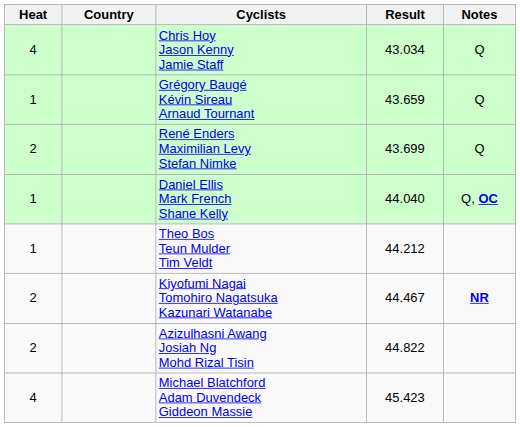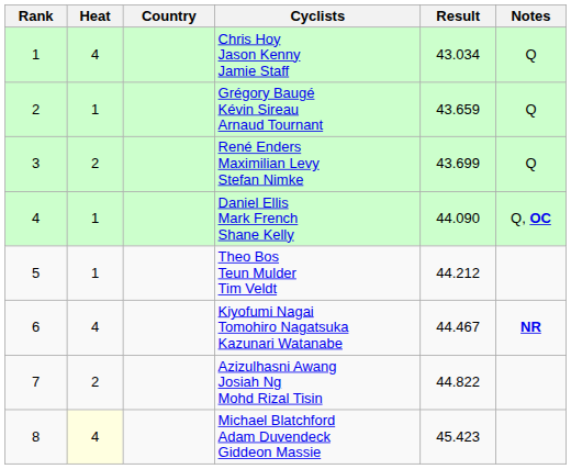+ column: Rank | 1 | 2 | 3 | 4 | 5 | 6 | 7 | 8
Daniel Ellis Mark French Shane Kelly | Result: 44.040 -> 44.090
Kiyofumi Nagai Tomohiro Nagatsuka Kazunari Watanabe | Heat: 2 -> 4
Michael Blatchford Adam Duvendeck Giddeon Massie | Heat: no background -> lightyellow background
